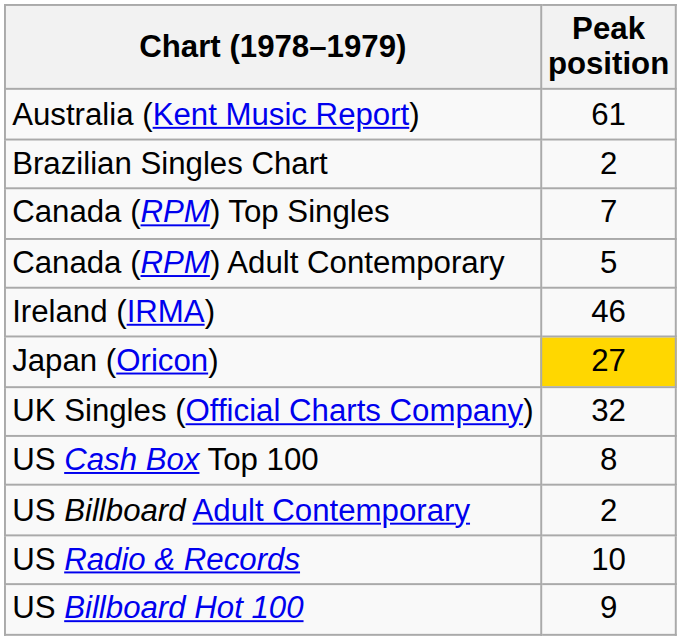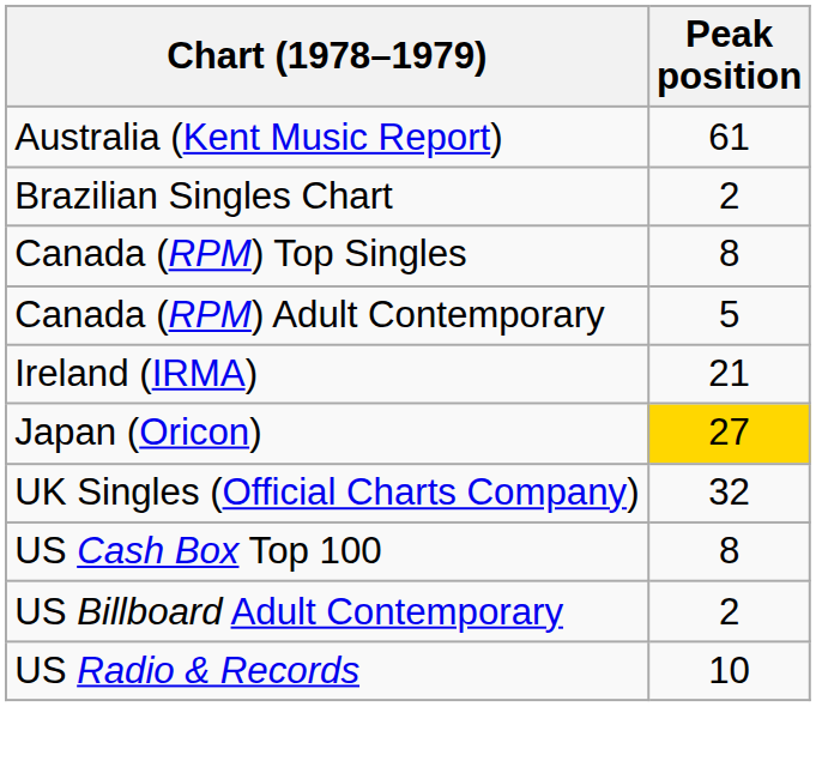Canada (RPM) Top Singles | Peak position: 7 -> 8
Ireland (IRMA) | Peak position: 46 -> 21
- row: US Billboard Hot 100 | 9
